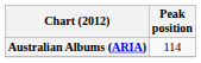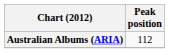Australian Albums (ARIA) | Peak position: 114 -> 112
